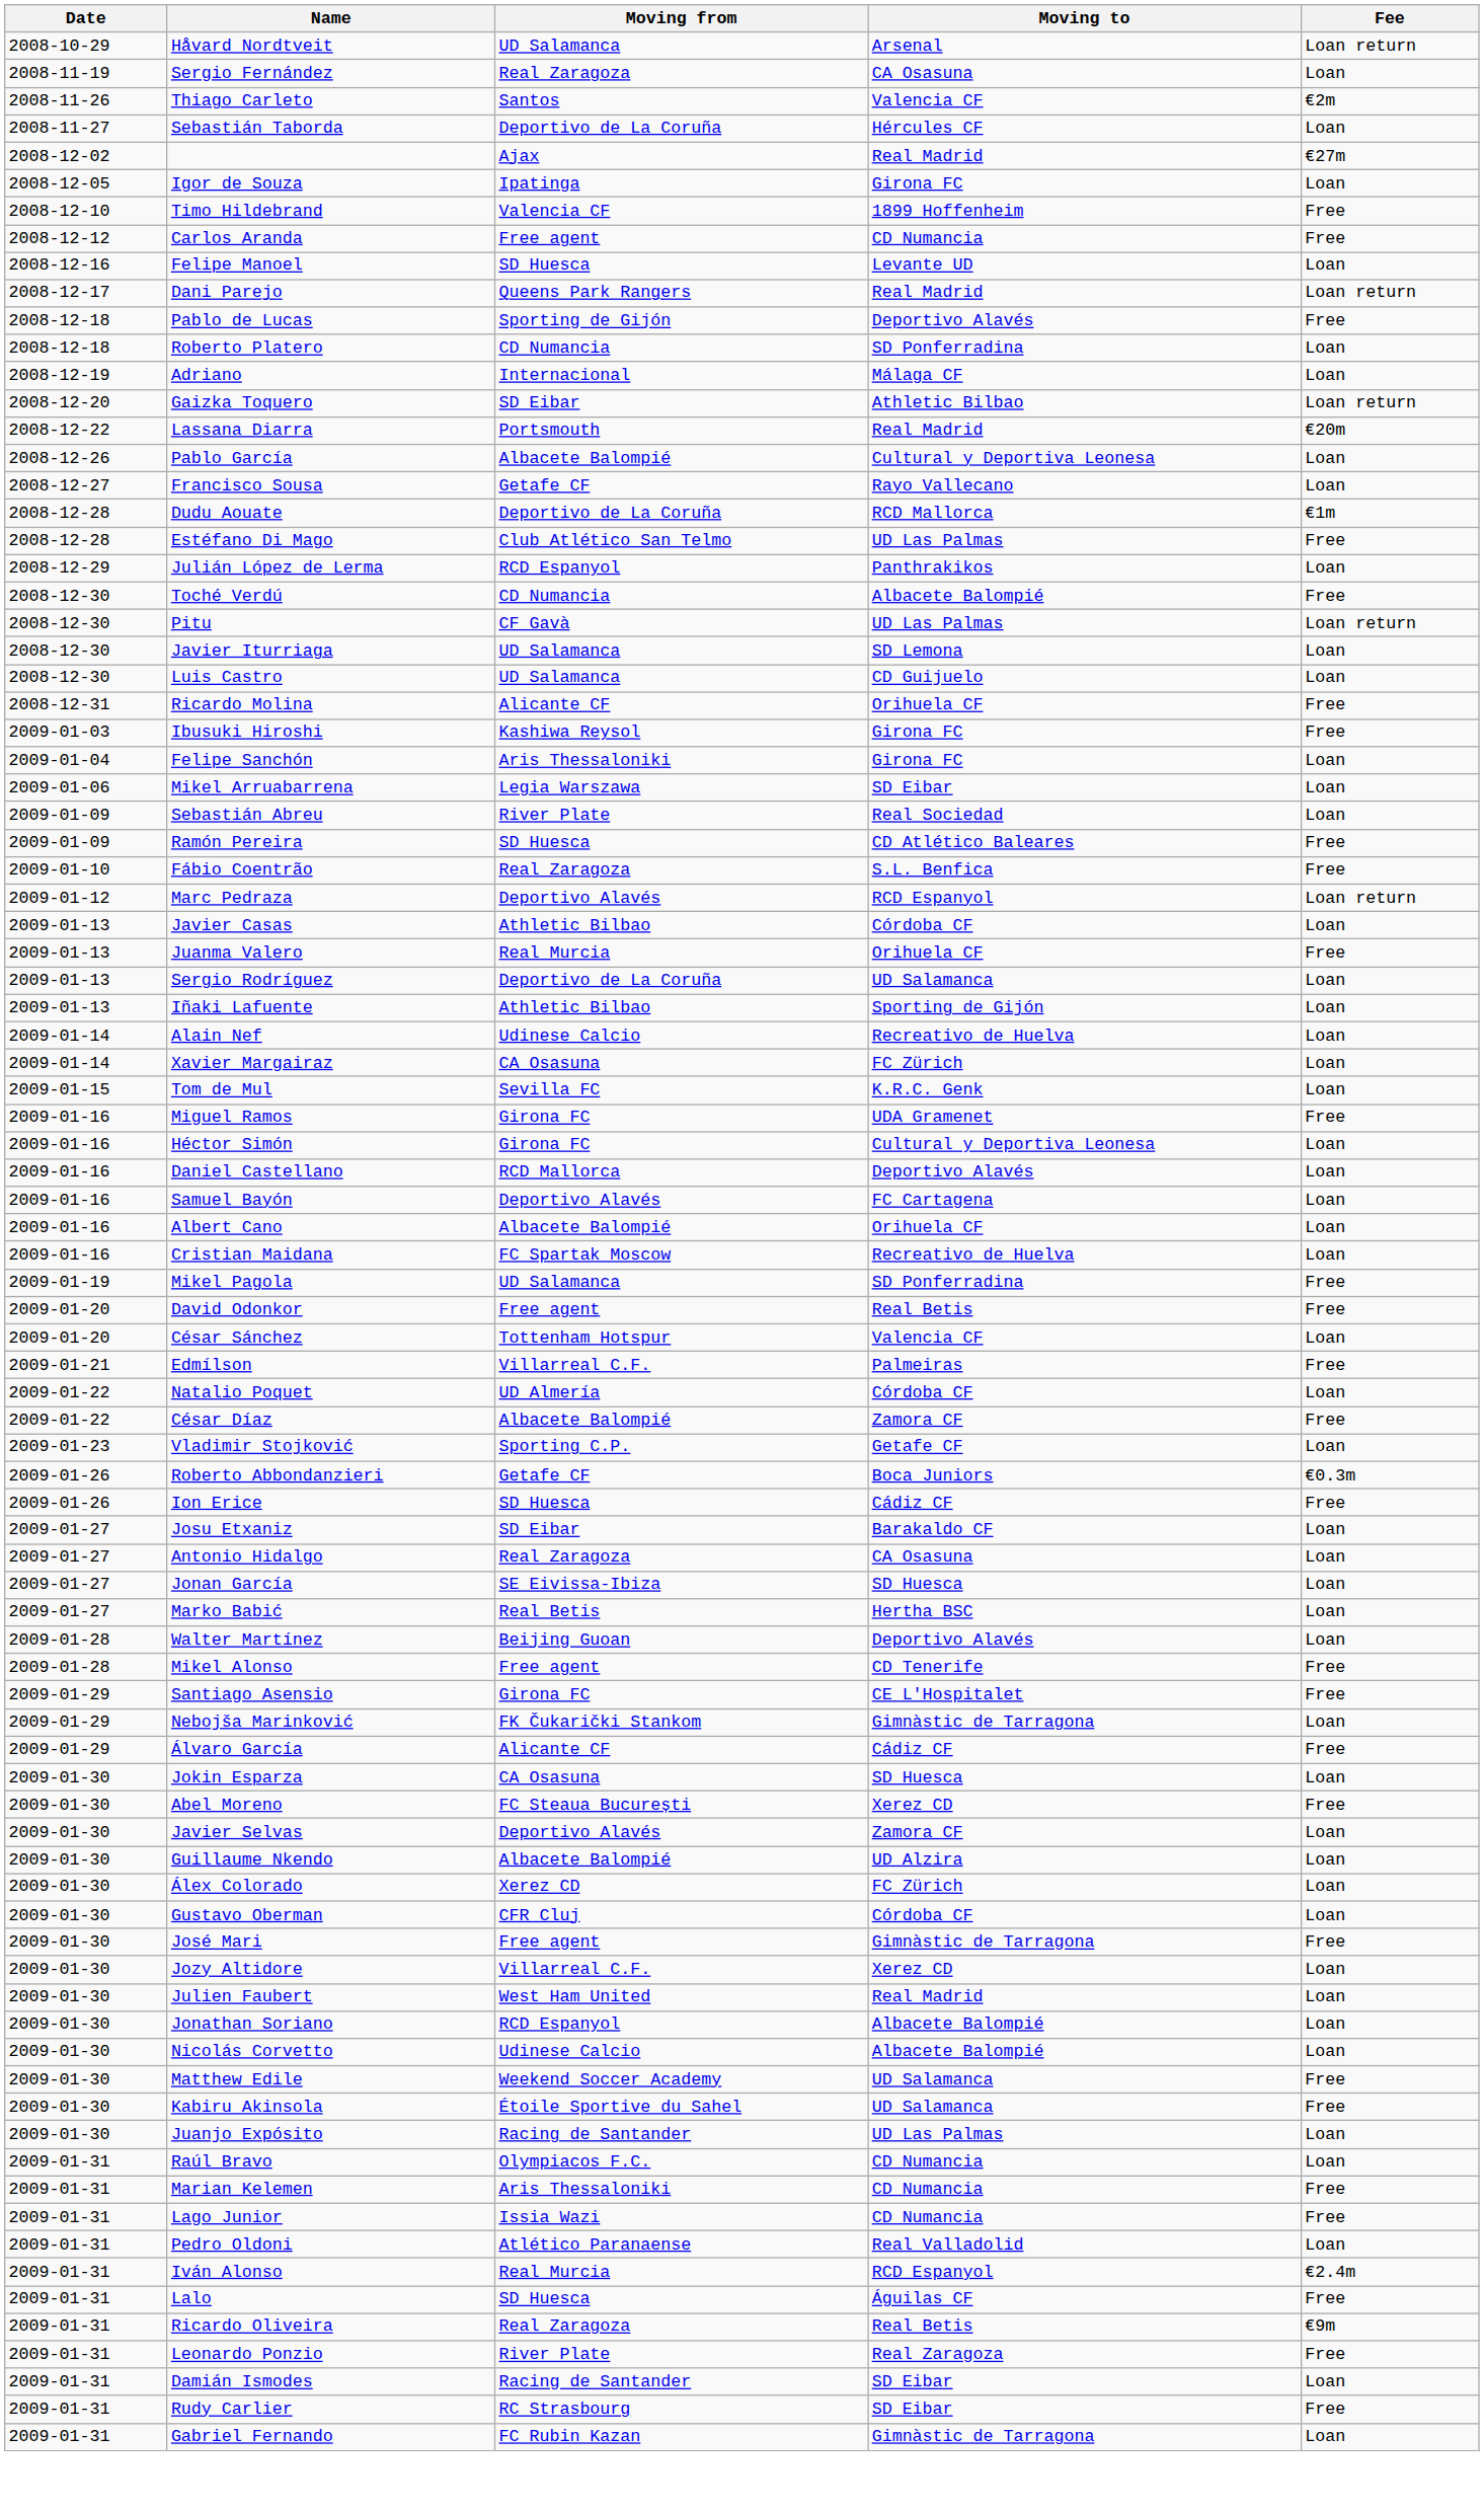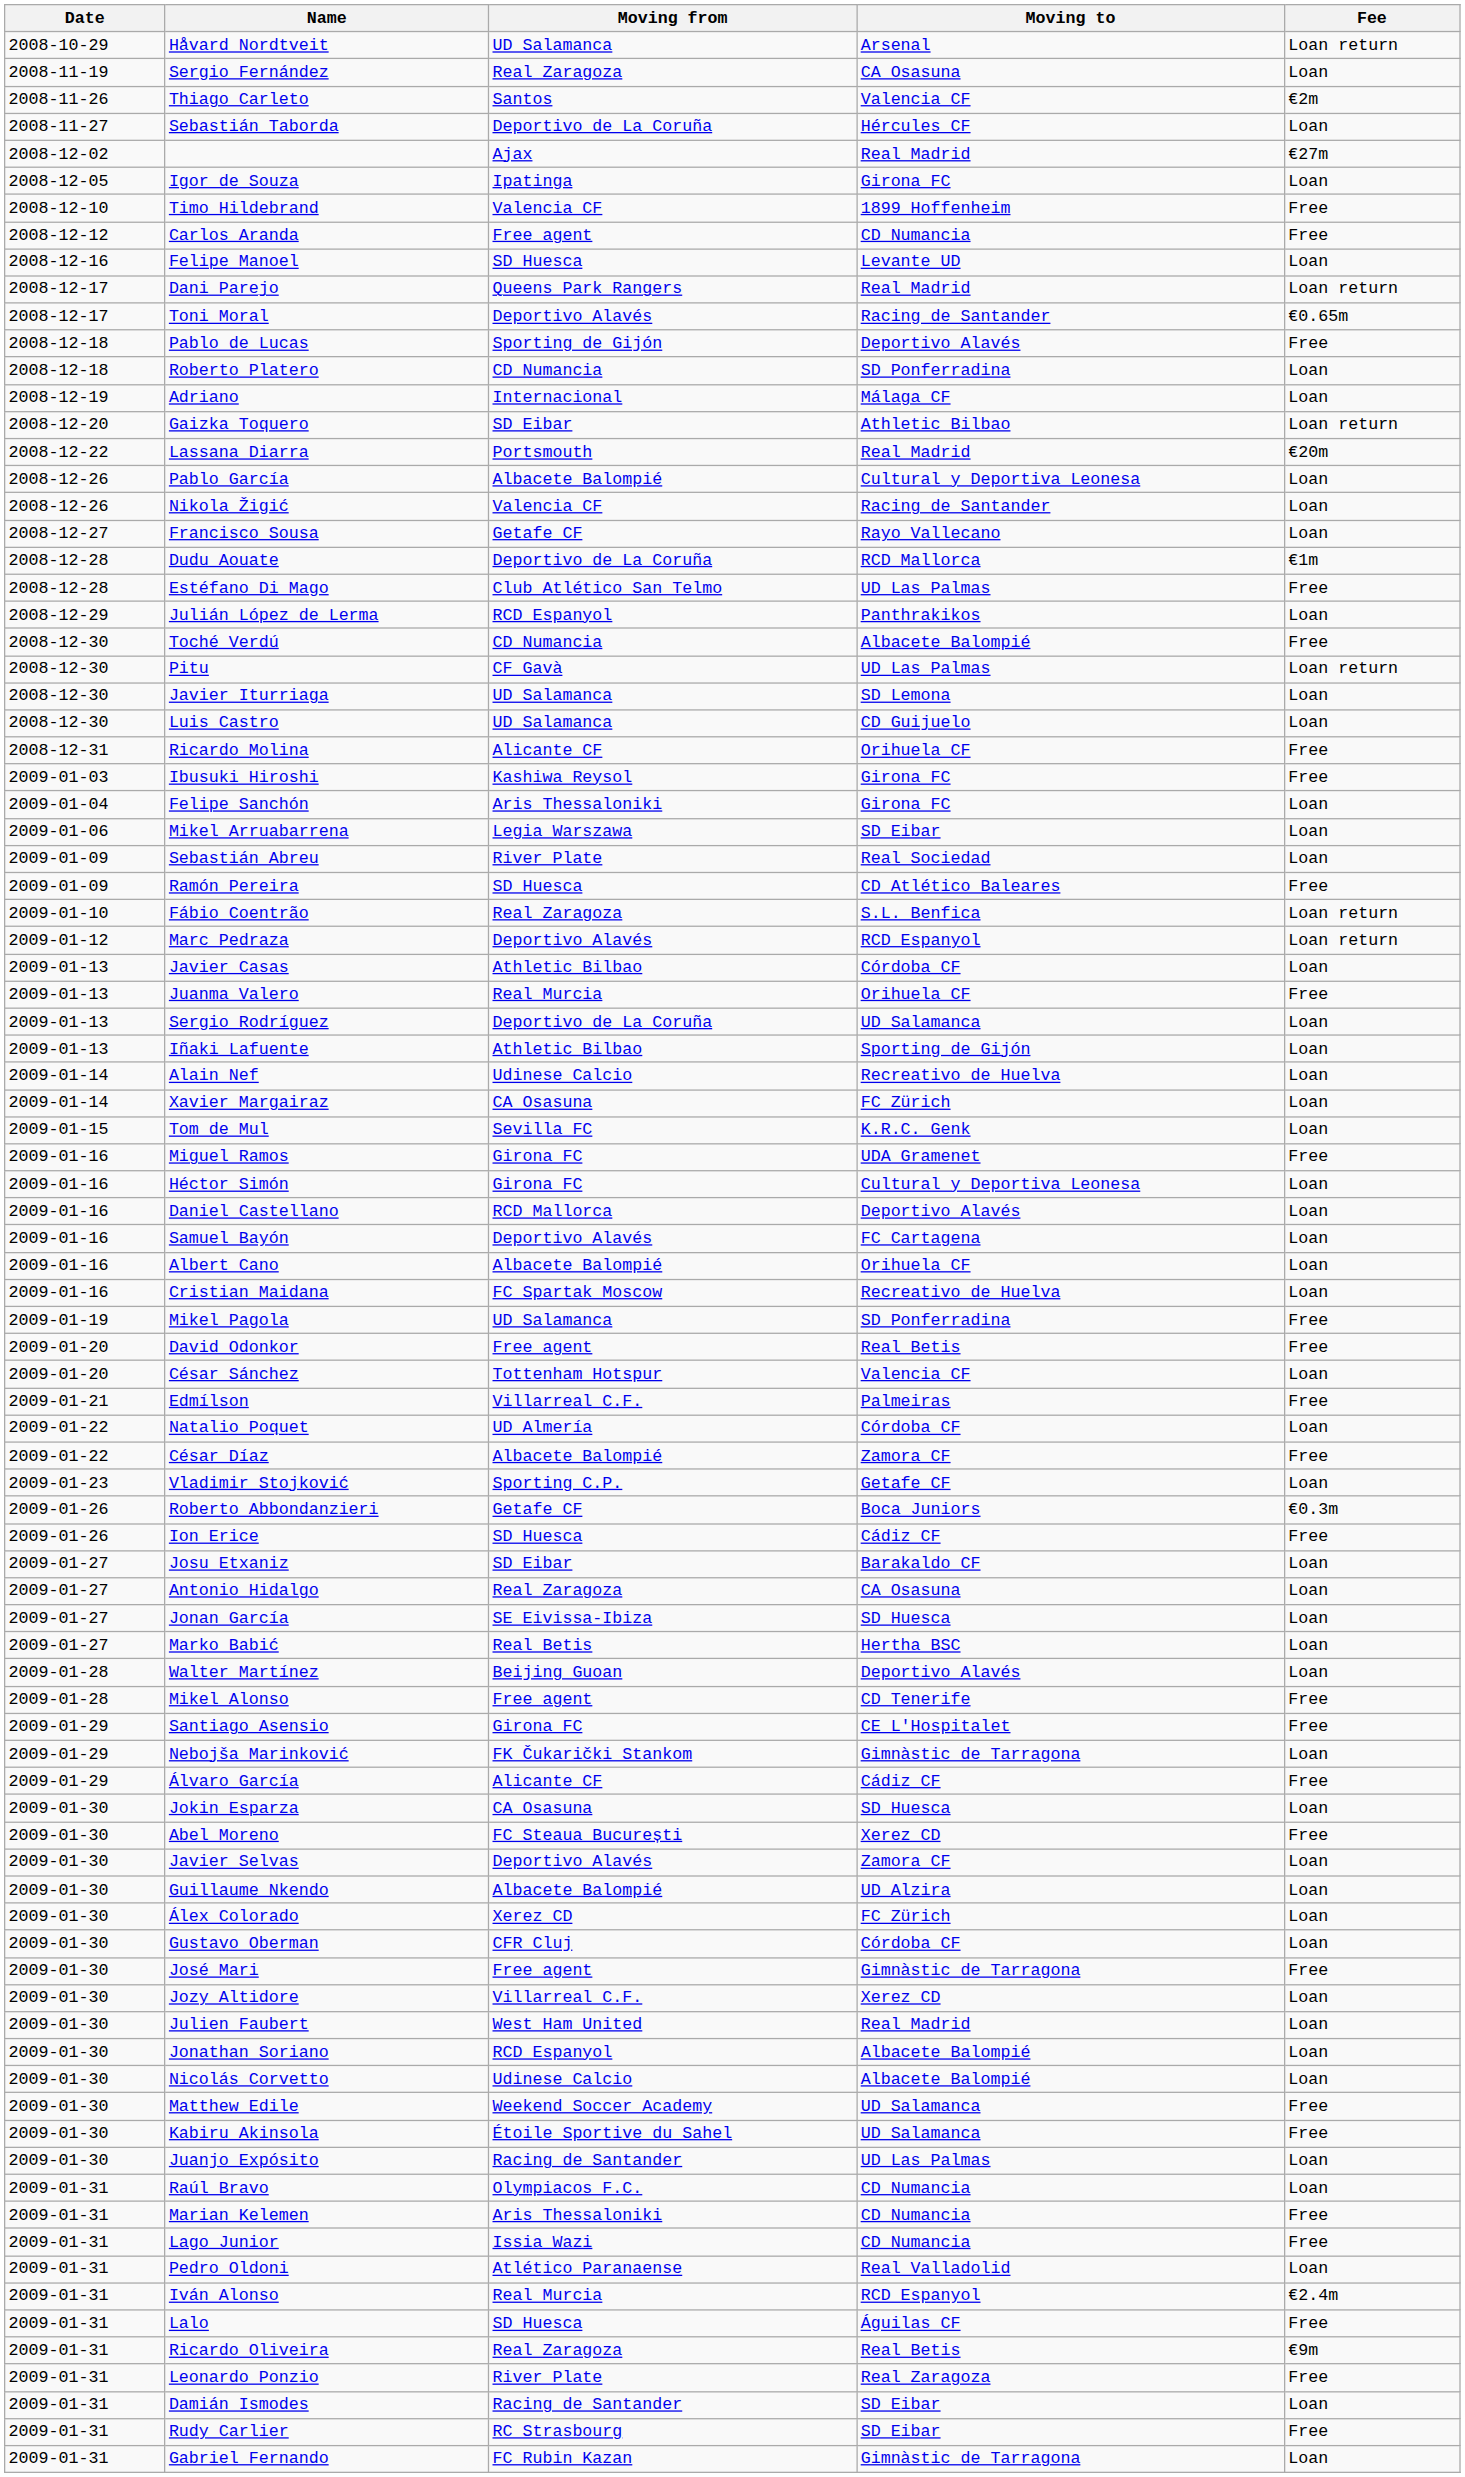+ row: 2008-12-17 | Toni Moral | Deportivo Alavés | Racing de Santander | €0.65m
+ row: 2008-12-26 | Nikola Žigić | Valencia CF | Racing de Santander | Loan
Fábio Coentrão | Fee: Free -> Loan return
